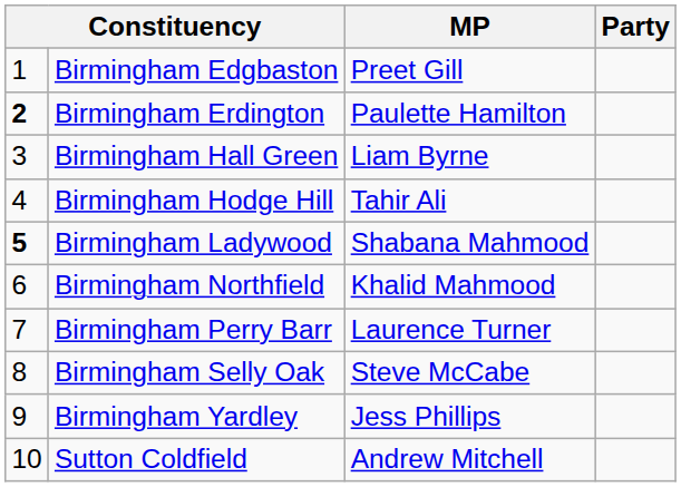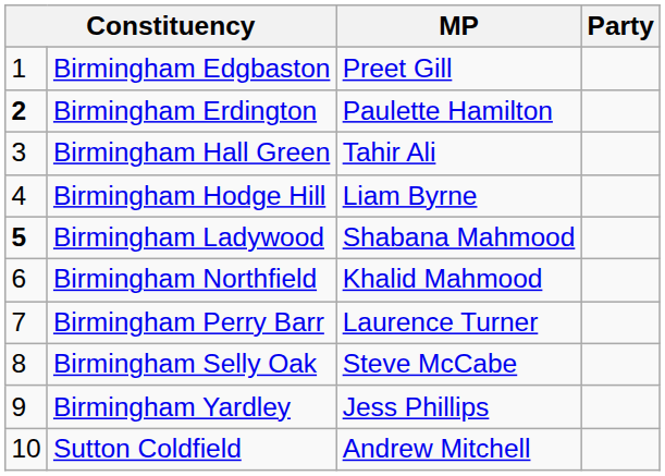Birmingham Hall Green | MP: Liam Byrne -> Tahir Ali
Birmingham Hodge Hill | MP: Tahir Ali -> Liam Byrne
